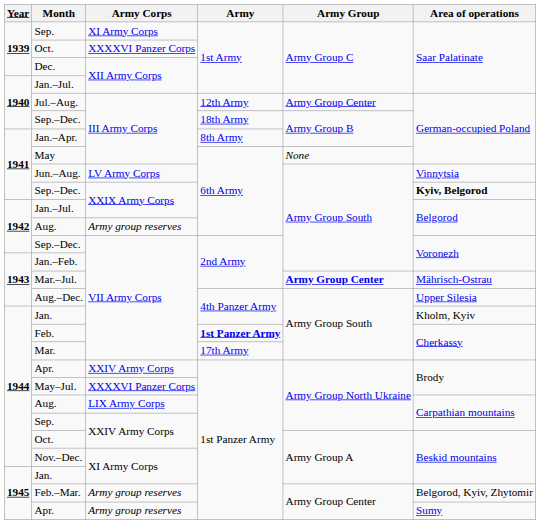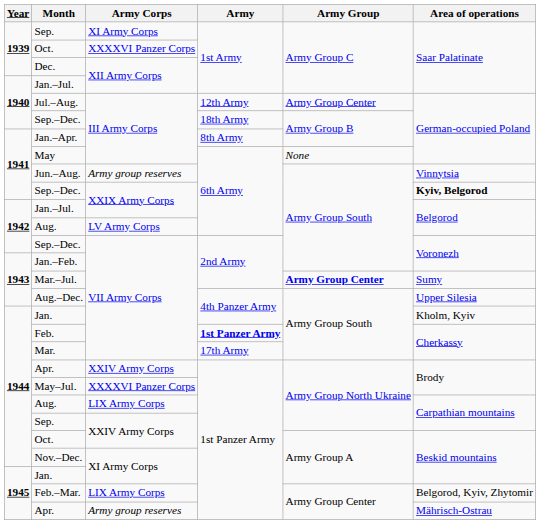Jun.–Aug. | Army Corps: LV Army Corps -> Army group reserves
1942 / Aug. | Army Corps: Army group reserves -> LV Army Corps
Mar.–Jul. | Area of operations: Mährisch-Ostrau -> Sumy
Feb.–Mar. | Army Corps: Army group reserves -> LIX Army Corps
1945 / Apr. | Area of operations: Sumy -> Mährisch-Ostrau
